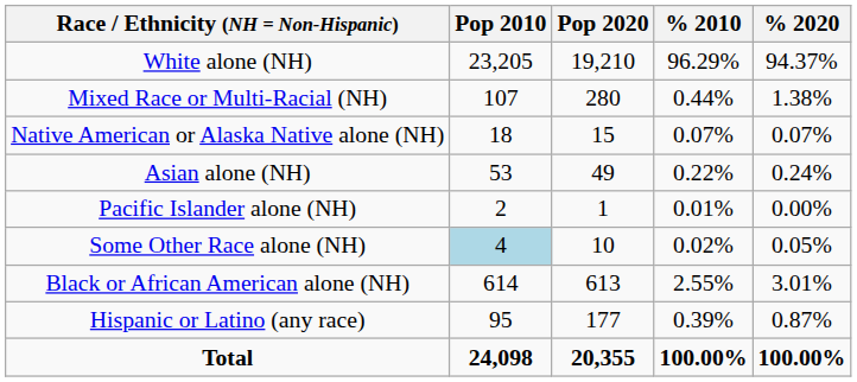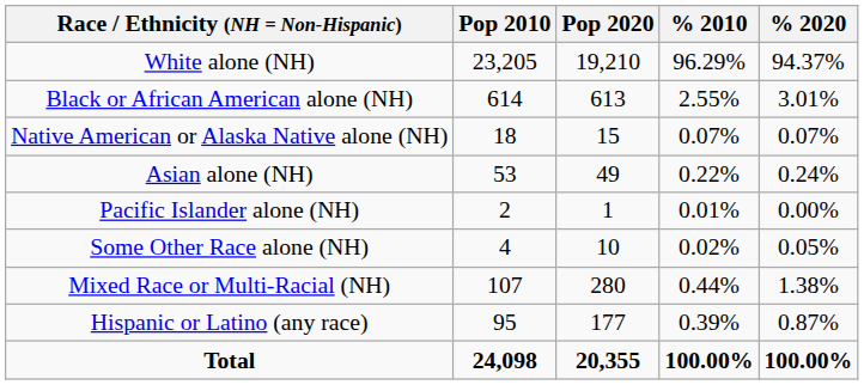rows swapped: Black or African American alone (NH) <-> Mixed Race or Multi-Racial (NH)
Some Other Race alone (NH) | Pop 2010: lightblue background -> no background
